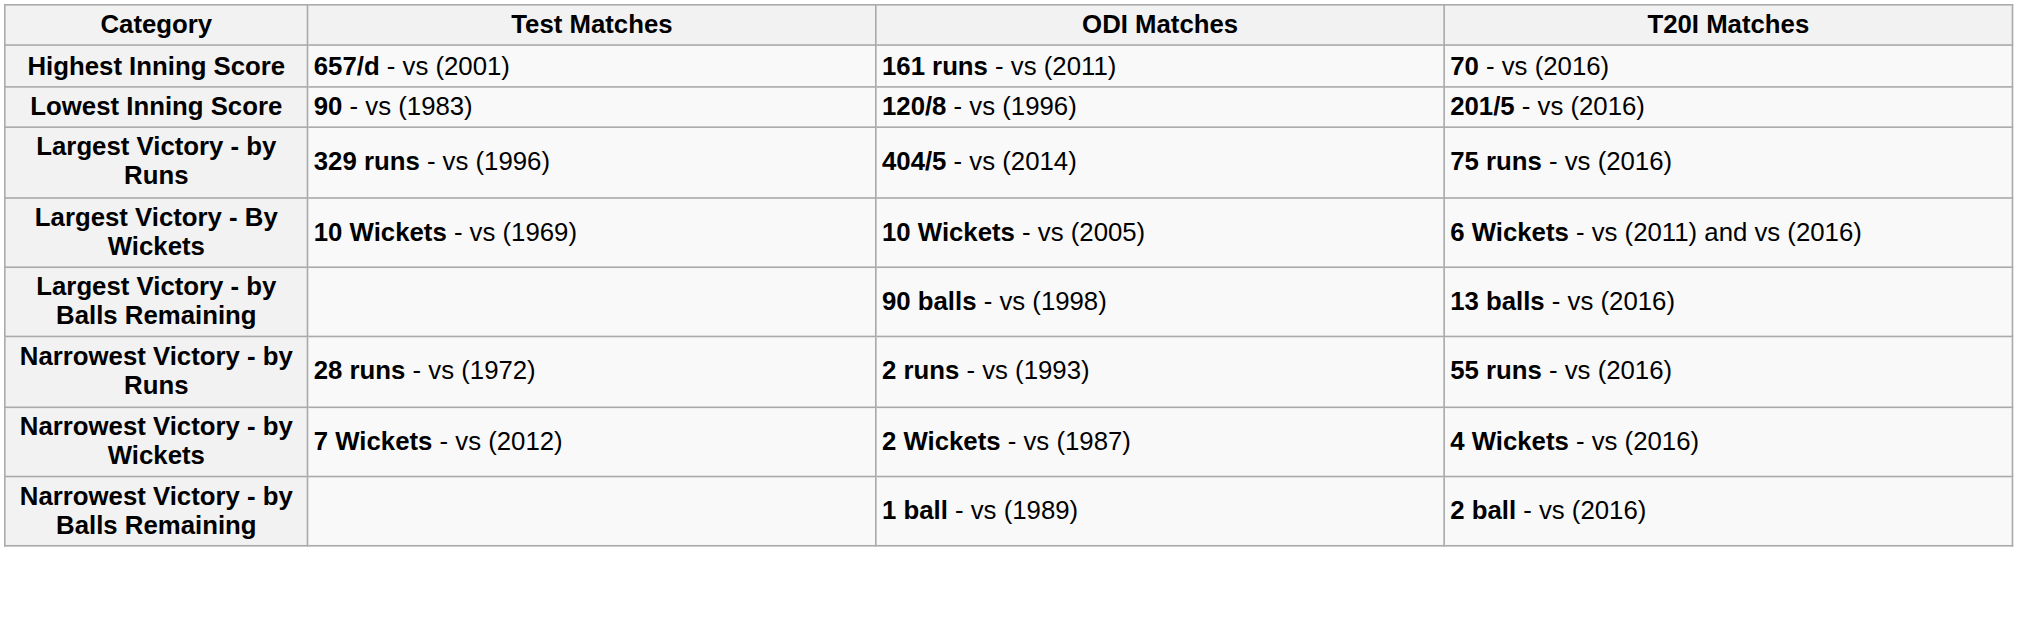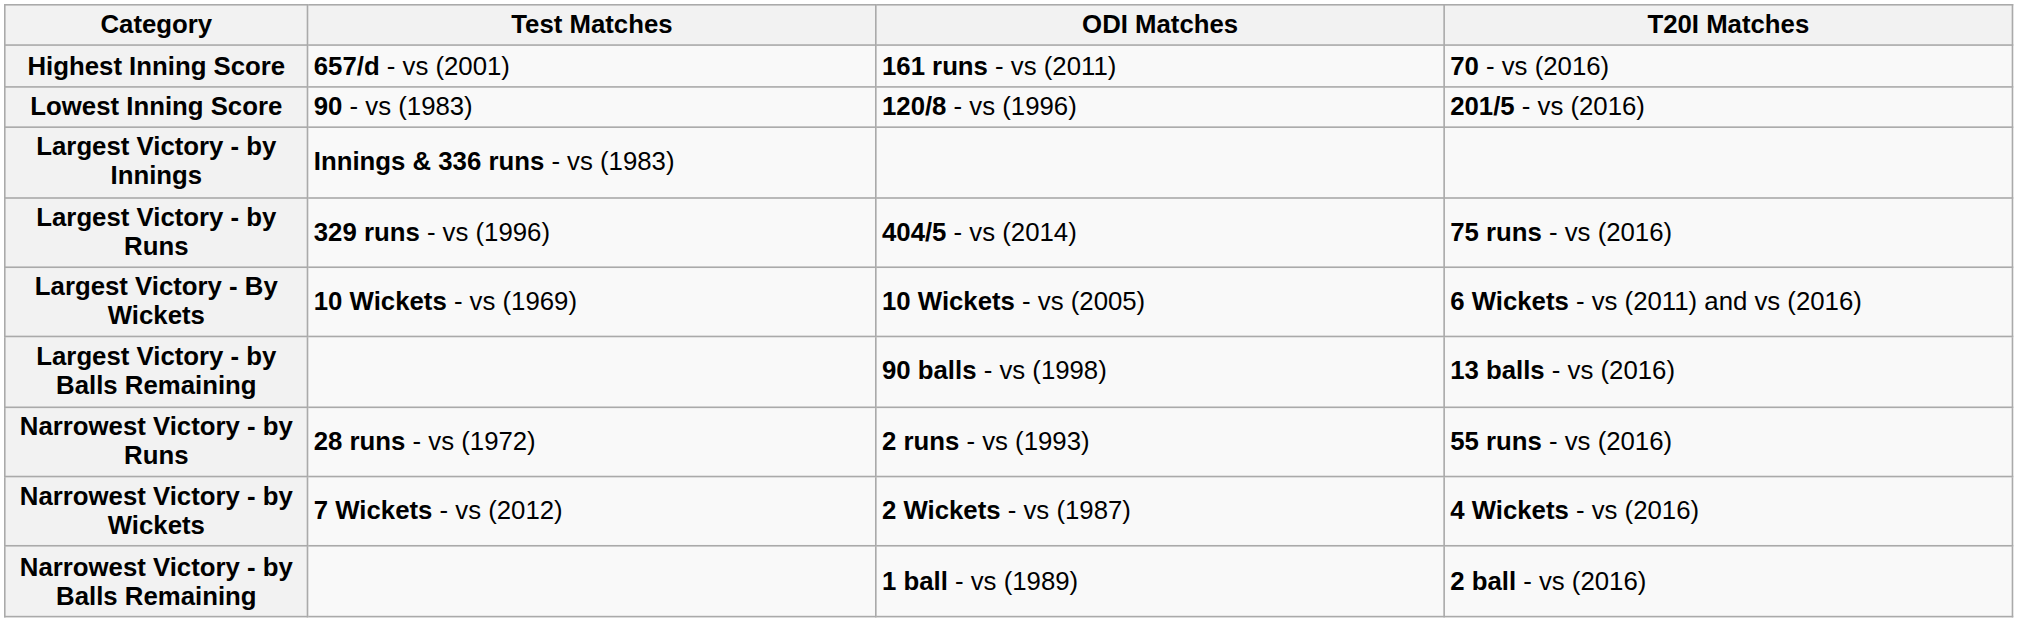+ row: Largest Victory - by Innings | Innings & 336 runs - vs (1983)
